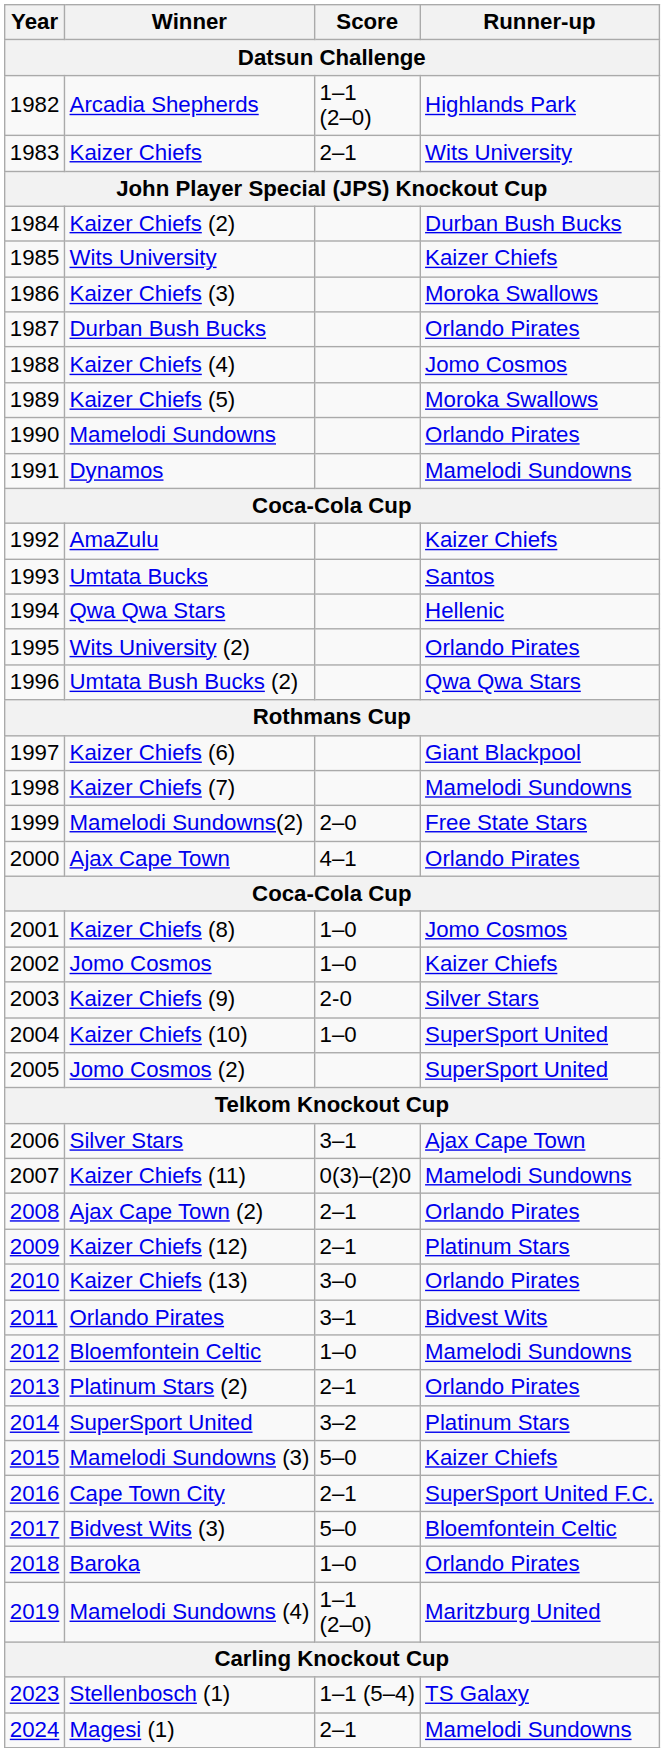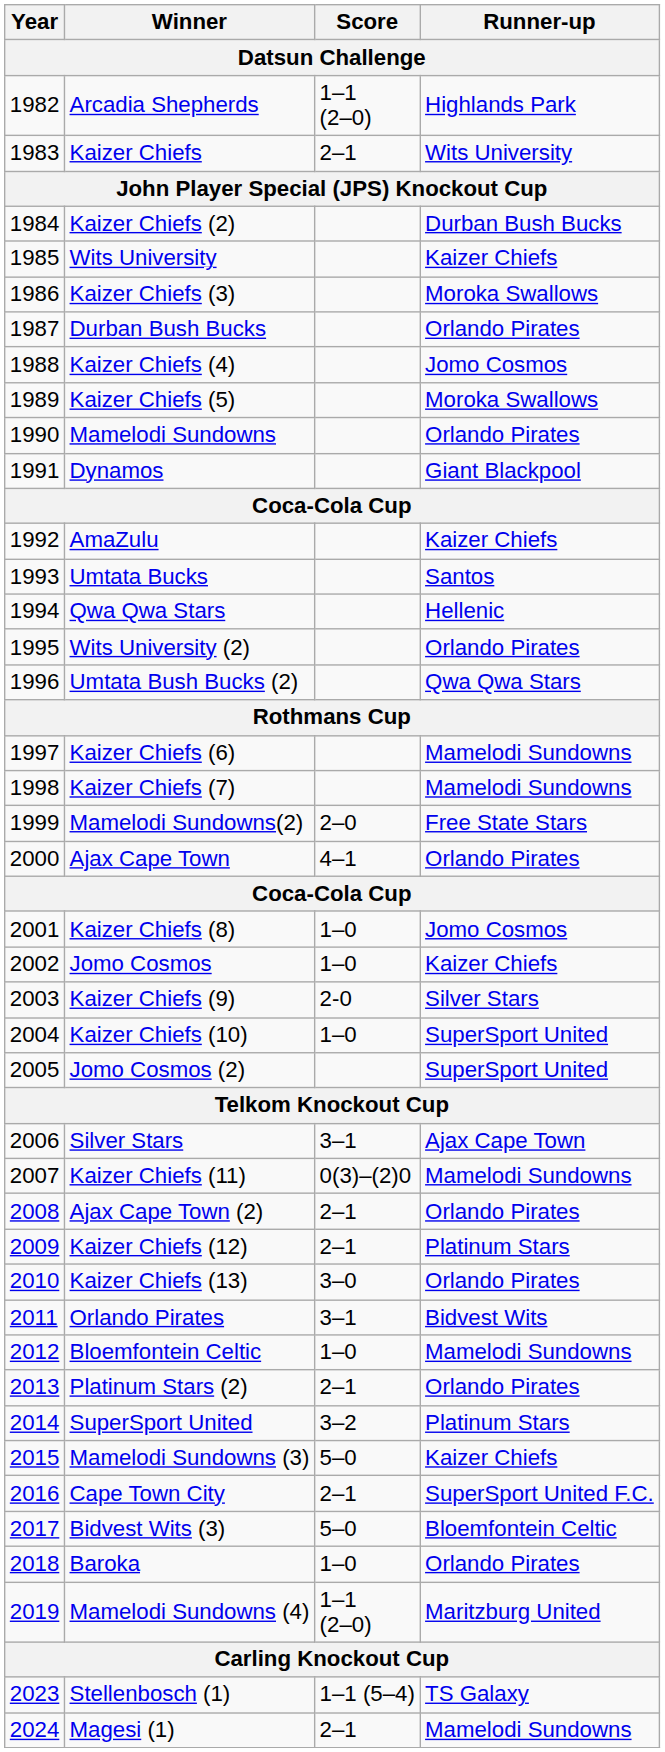Dynamos | Runner-up: Mamelodi Sundowns -> Giant Blackpool
Kaizer Chiefs (6) | Runner-up: Giant Blackpool -> Mamelodi Sundowns
